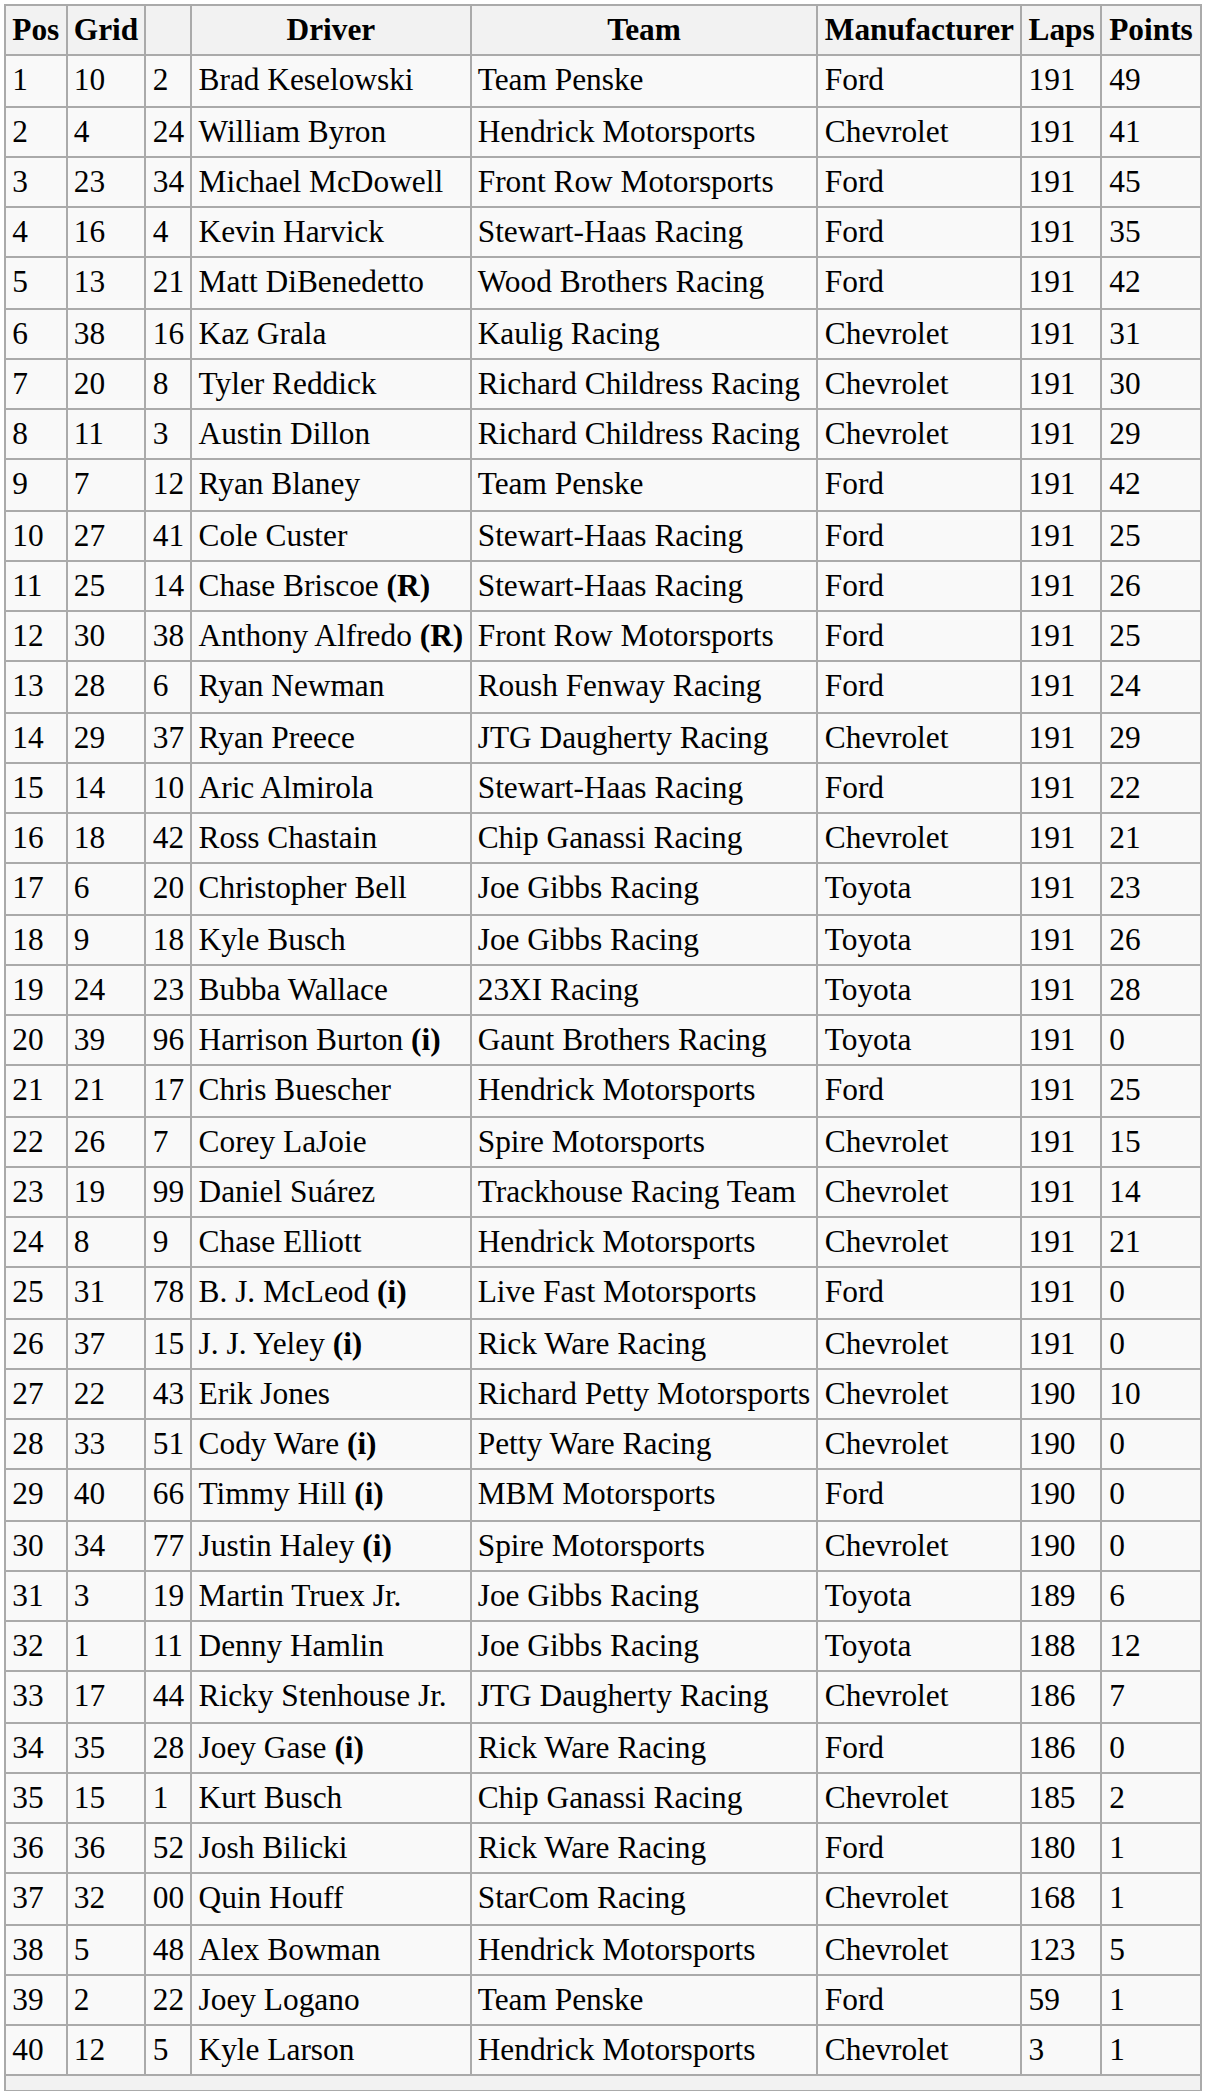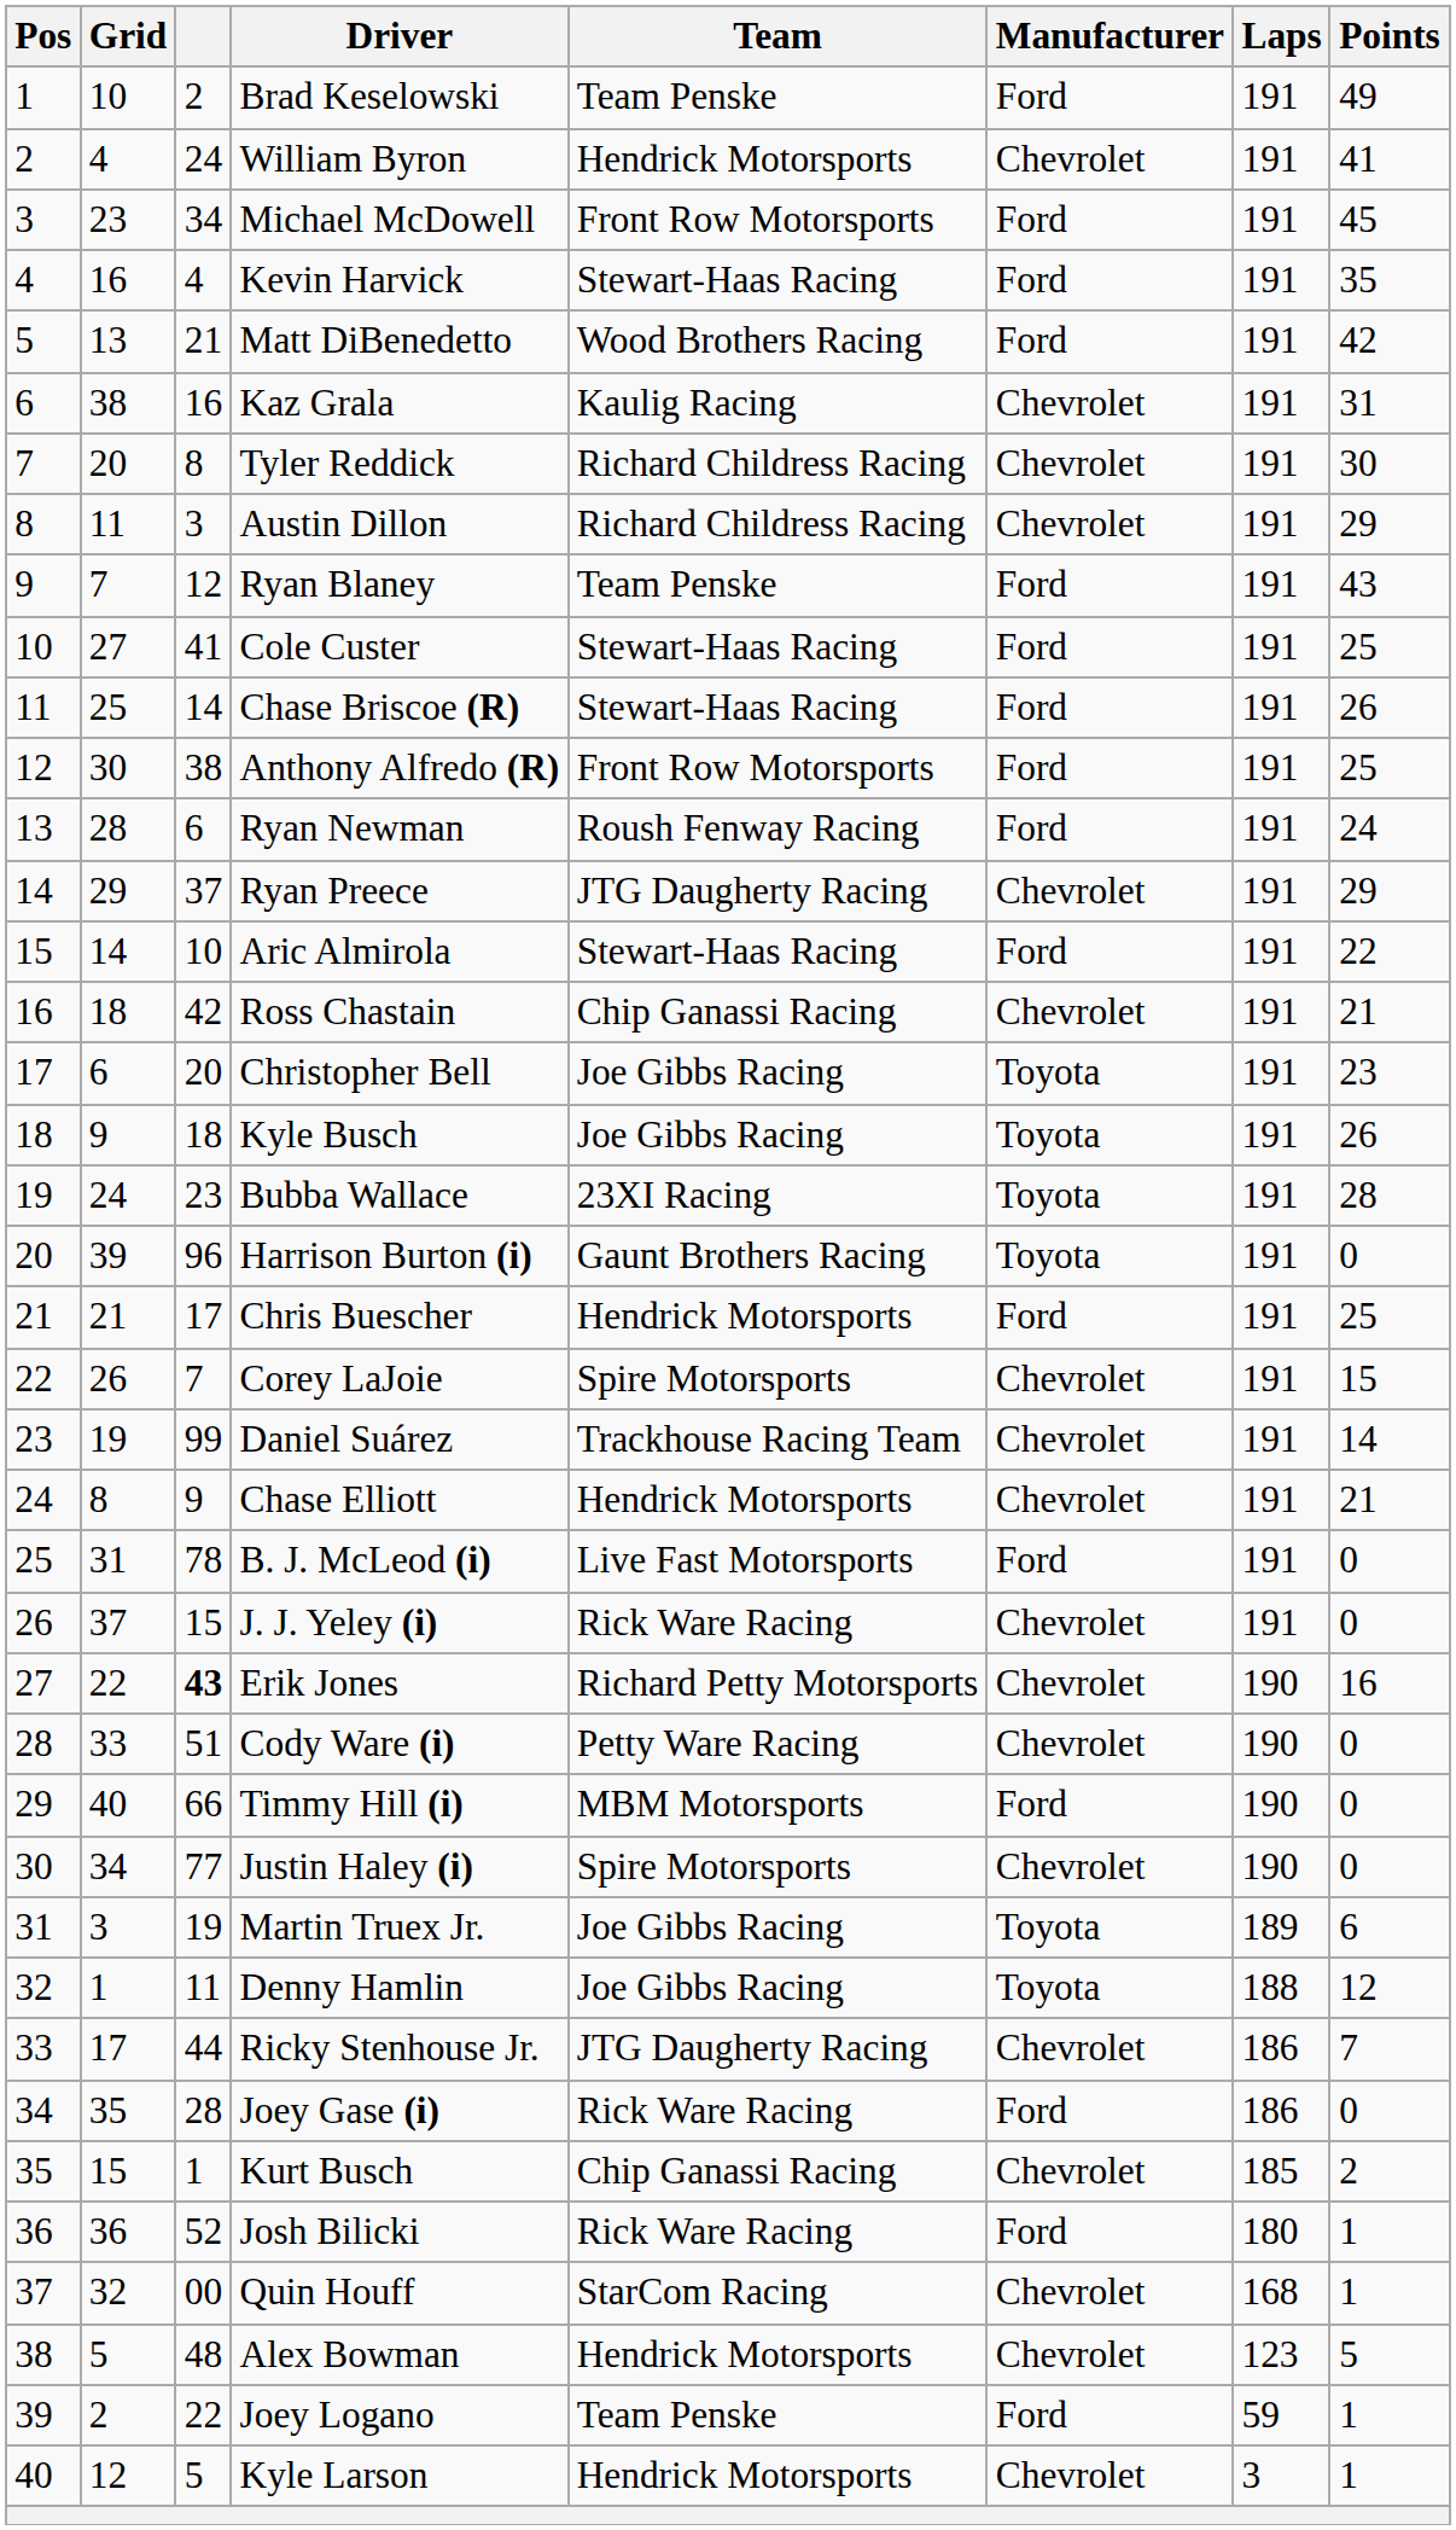Ryan Blaney | Points: 42 -> 43
Erik Jones | column 3: normal -> bold
Erik Jones | Points: 10 -> 16
